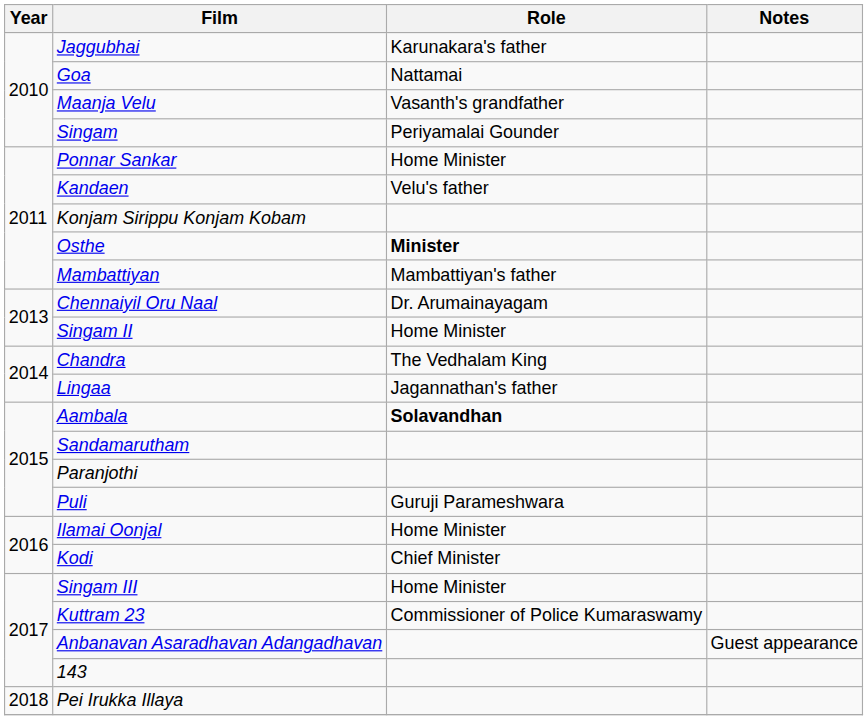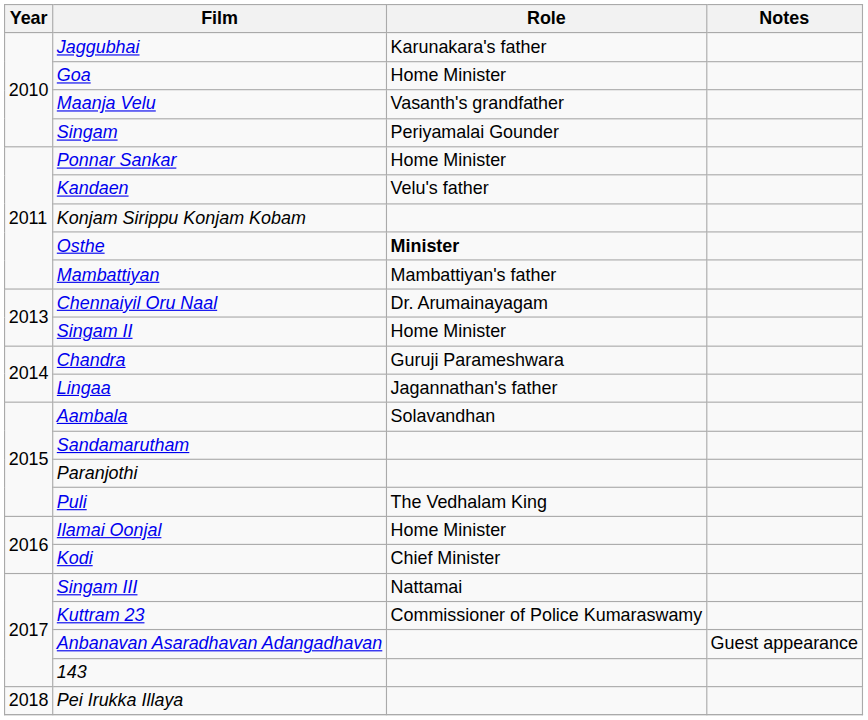Goa | Role: Nattamai -> Home Minister
Chandra | Role: The Vedhalam King -> Guruji Parameshwara
Aambala | Role: bold -> normal
Puli | Role: Guruji Parameshwara -> The Vedhalam King
Singam III | Role: Home Minister -> Nattamai
